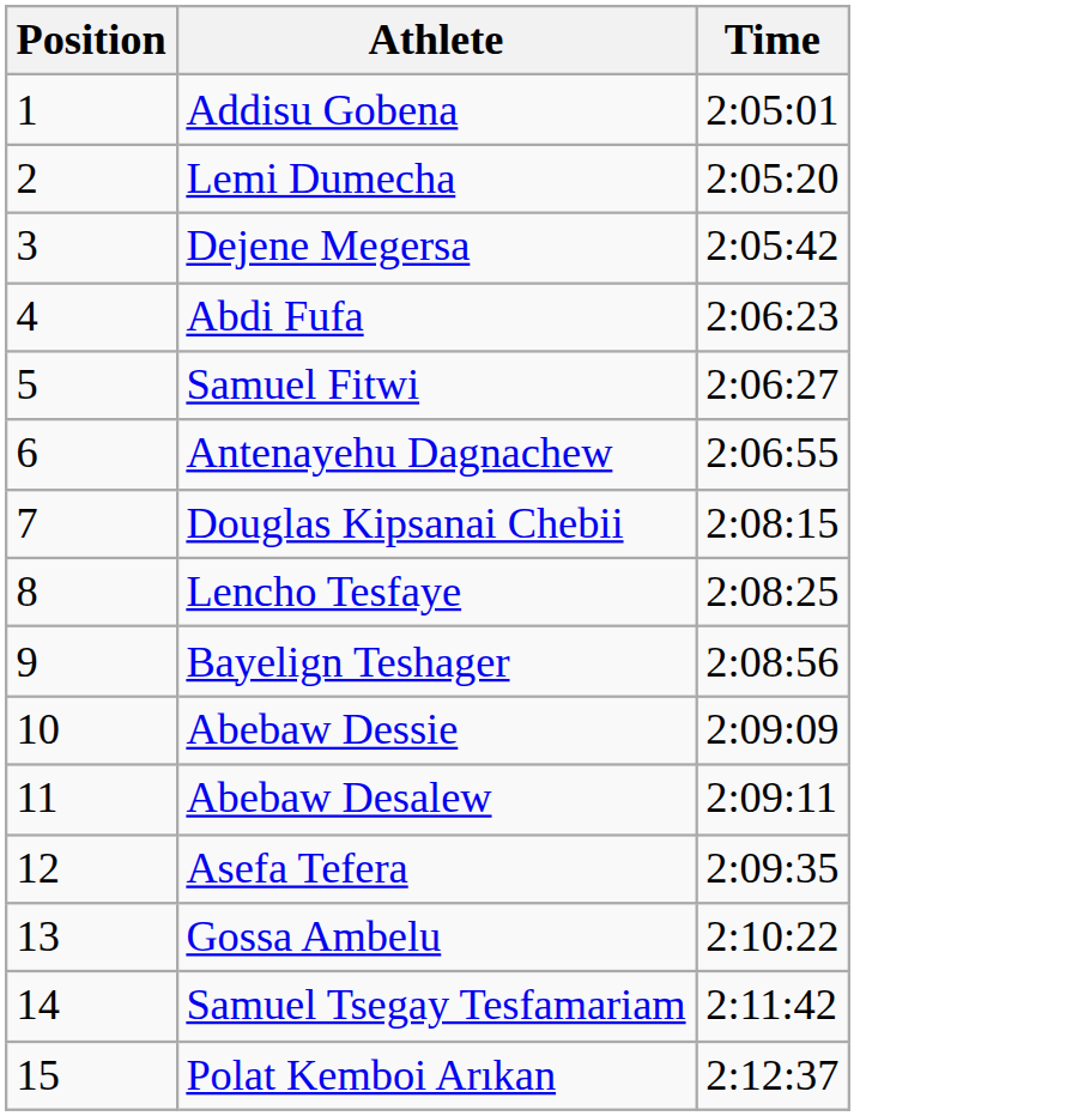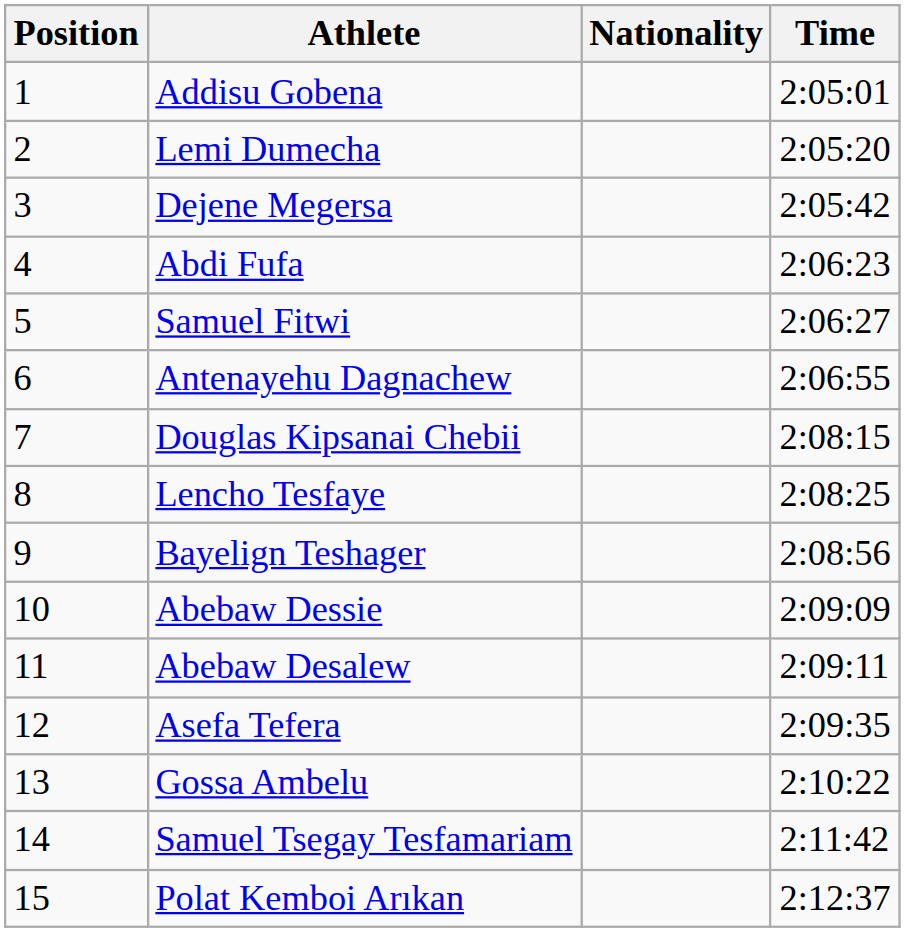+ column: Nationality
